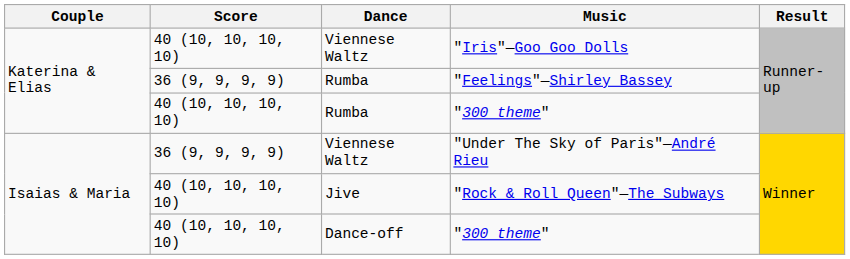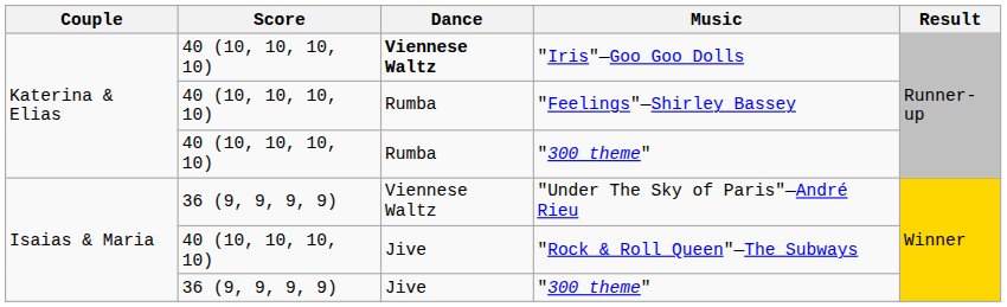"Iris"—Goo Goo Dolls | Dance: normal -> bold
"Feelings"—Shirley Bassey | Score: 36 (9, 9, 9, 9) -> 40 (10, 10, 10, 10)
Isaias & Maria / "300 theme" | Score: 40 (10, 10, 10, 10) -> 36 (9, 9, 9, 9)
Isaias & Maria / "300 theme" | Dance: Dance-off -> Jive
